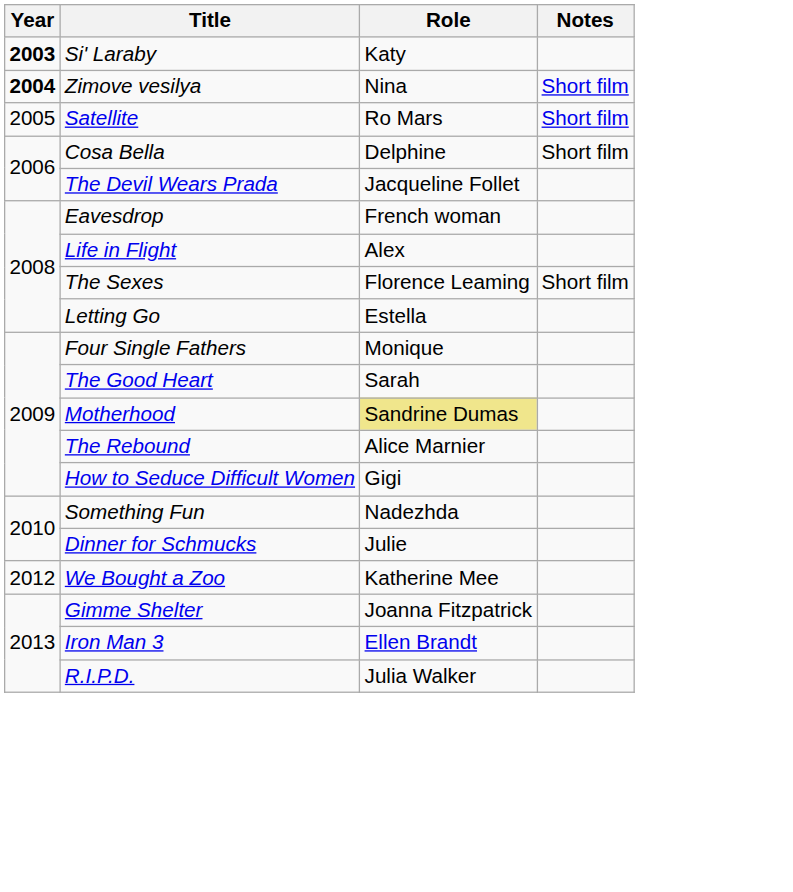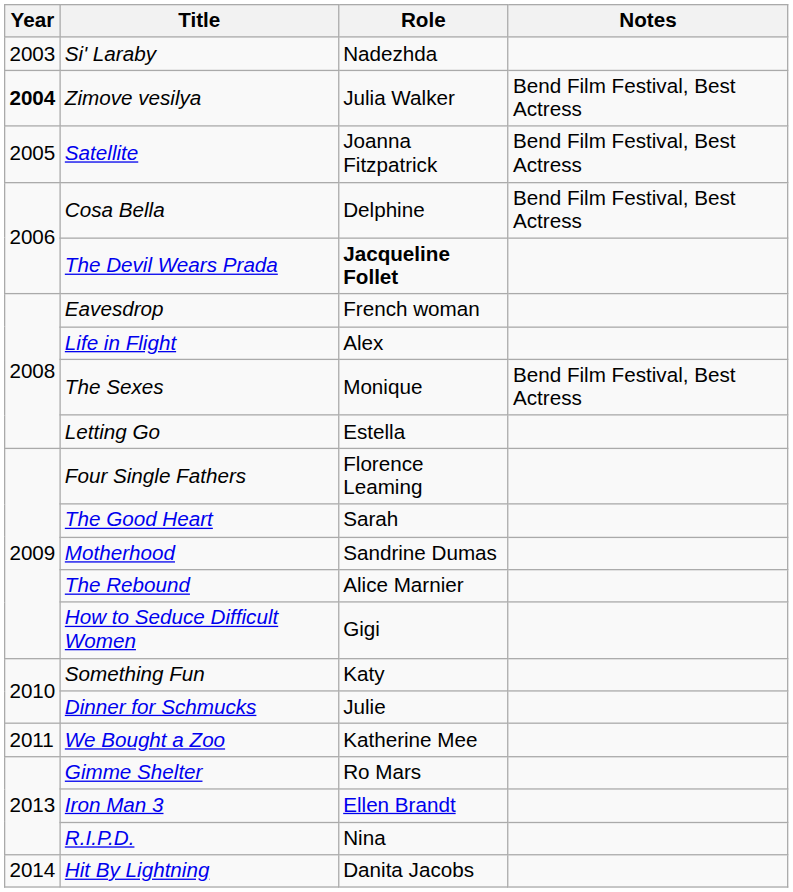Si' Laraby | Year: bold -> normal
Si' Laraby | Role: Katy -> Nadezhda
Zimove vesilya | Role: Nina -> Julia Walker
Zimove vesilya | Notes: Short film -> Bend Film Festival, Best Actress
Satellite | Role: Ro Mars -> Joanna Fitzpatrick
Satellite | Notes: Short film -> Bend Film Festival, Best Actress
Cosa Bella | Notes: Short film -> Bend Film Festival, Best Actress
The Devil Wears Prada | Role: normal -> bold
The Sexes | Role: Florence Leaming -> Monique
The Sexes | Notes: Short film -> Bend Film Festival, Best Actress
Four Single Fathers | Role: Monique -> Florence Leaming
Motherhood | Role: khaki background -> no background
Something Fun | Role: Nadezhda -> Katy
We Bought a Zoo | Year: 2012 -> 2011
Gimme Shelter | Role: Joanna Fitzpatrick -> Ro Mars
R.I.P.D. | Role: Julia Walker -> Nina
+ row: 2014 | Hit By Lightning | Danita Jacobs
